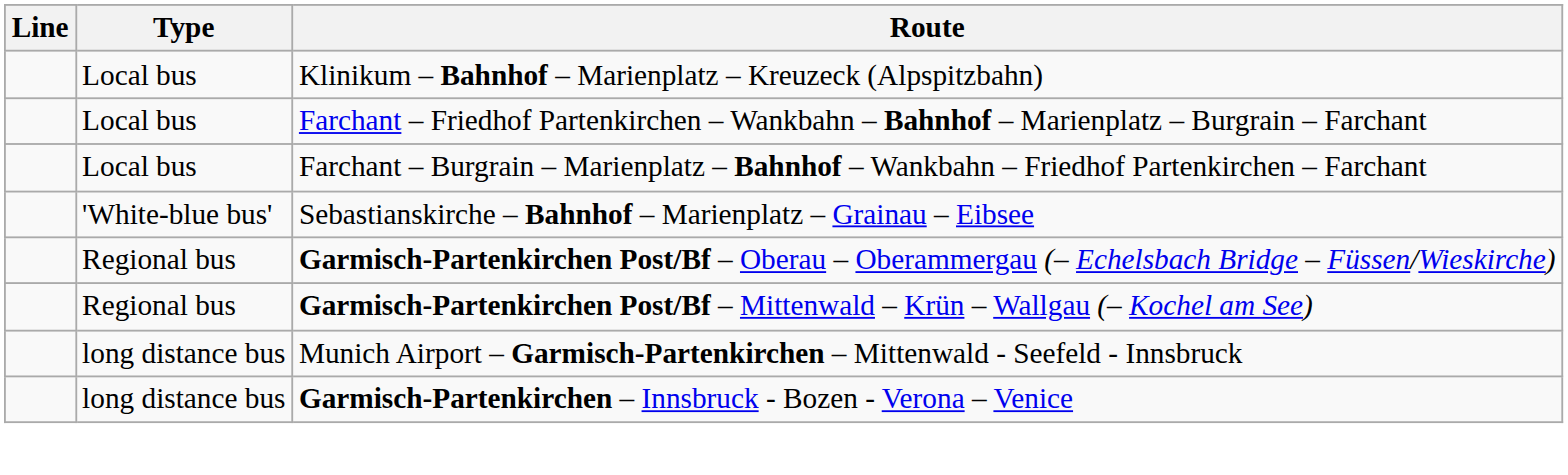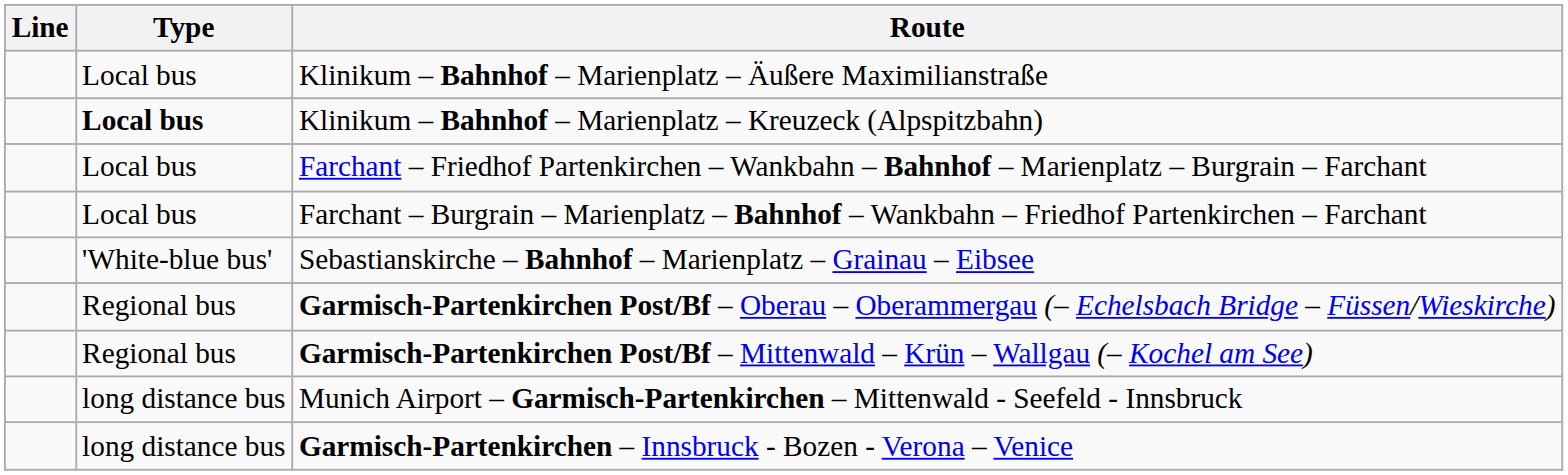+ row: Local bus | Klinikum – Bahnhof – Marienplatz – Äußere Maximilianstraße
Klinikum – Bahnhof – Marienplatz – Kreuzeck (Alpspitzbahn) | Type: normal -> bold
